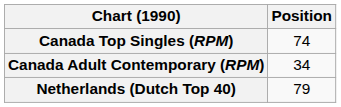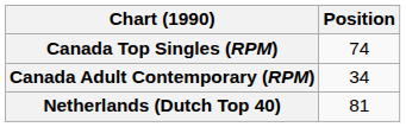Netherlands (Dutch Top 40) | Position: 79 -> 81
